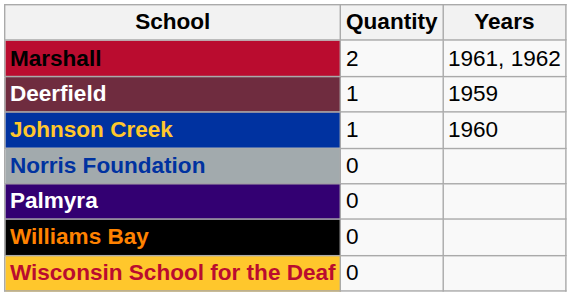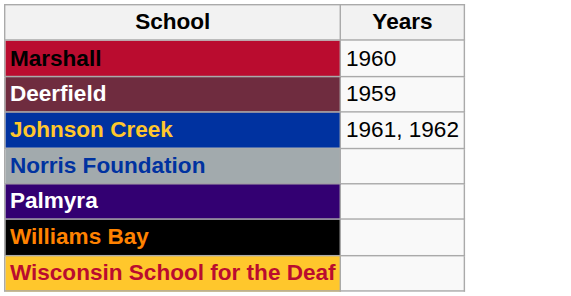- column: Quantity | 2 | 1 | 1 | 0 | 0 | 0 | 0
Marshall | Years: 1961, 1962 -> 1960
Johnson Creek | Years: 1960 -> 1961, 1962
